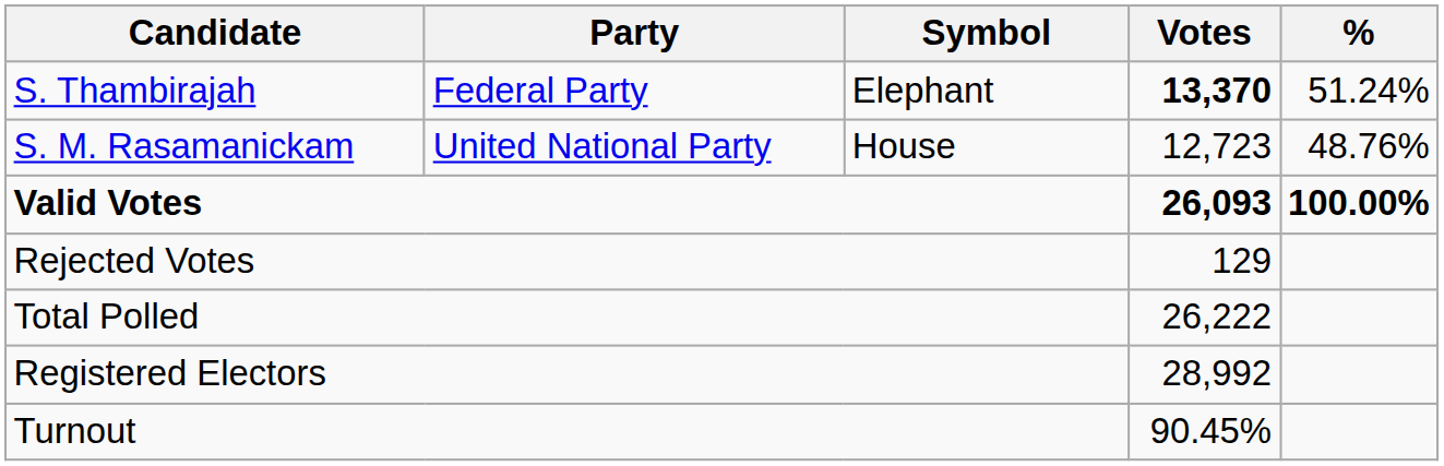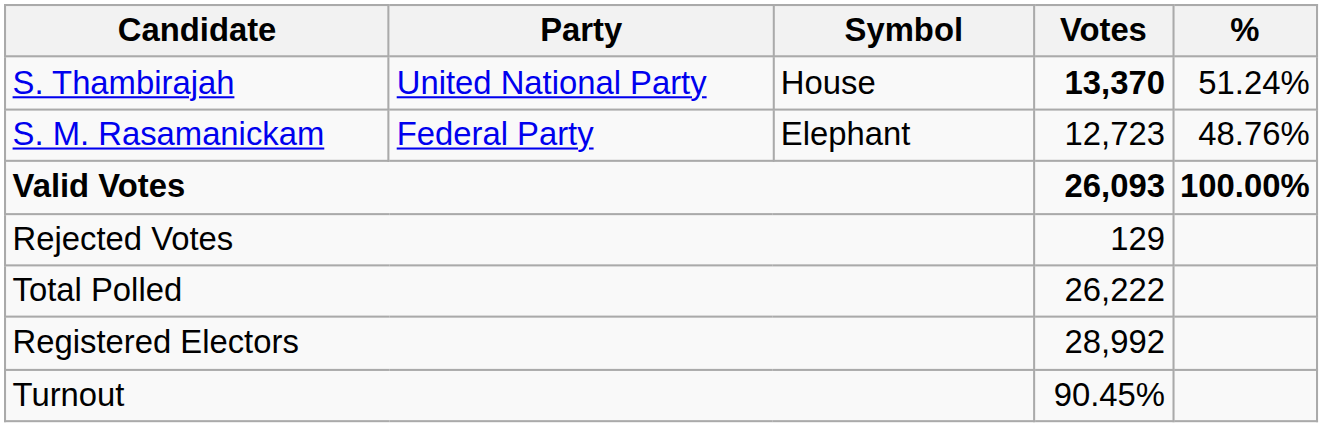S. Thambirajah | Party: Federal Party -> United National Party
S. Thambirajah | Symbol: Elephant -> House
S. M. Rasamanickam | Party: United National Party -> Federal Party
S. M. Rasamanickam | Symbol: House -> Elephant
